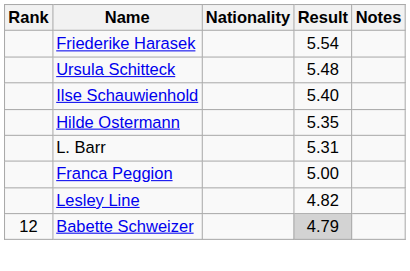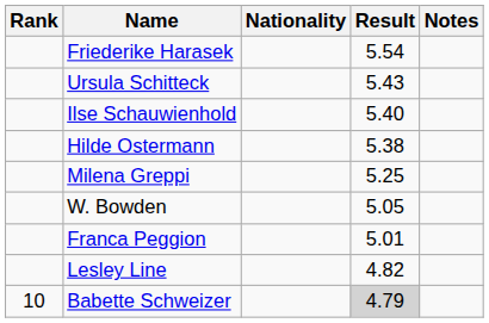Ursula Schitteck | Result: 5.48 -> 5.43
Hilde Ostermann | Result: 5.35 -> 5.38
- row: L. Barr | 5.31
+ row: Milena Greppi | 5.25
+ row: W. Bowden | 5.05
Franca Peggion | Result: 5.00 -> 5.01
Babette Schweizer | Rank: 12 -> 10
